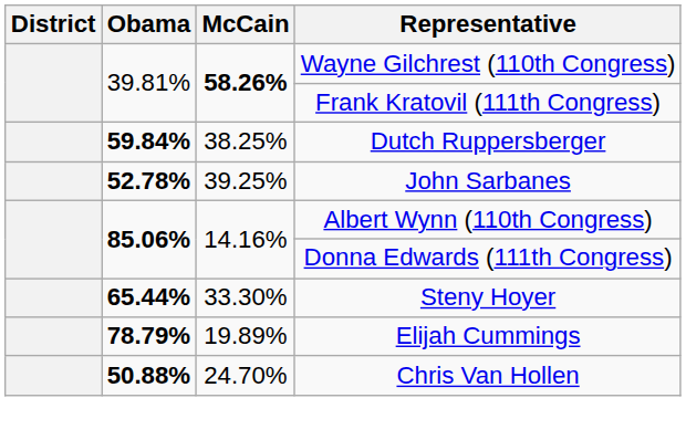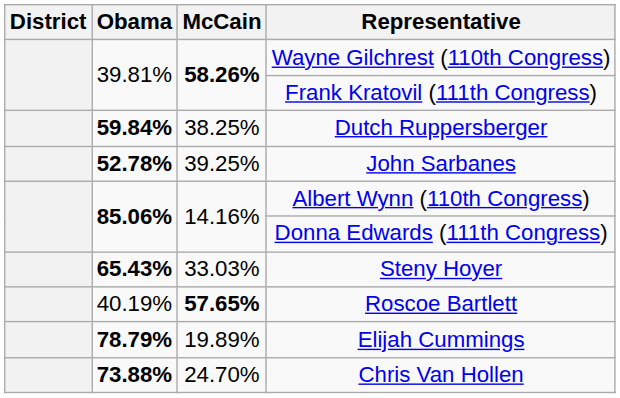Steny Hoyer | Obama: 65.44% -> 65.43%
Steny Hoyer | McCain: 33.30% -> 33.03%
+ row: 40.19% | 57.65% | Roscoe Bartlett
Chris Van Hollen | Obama: 50.88% -> 73.88%
